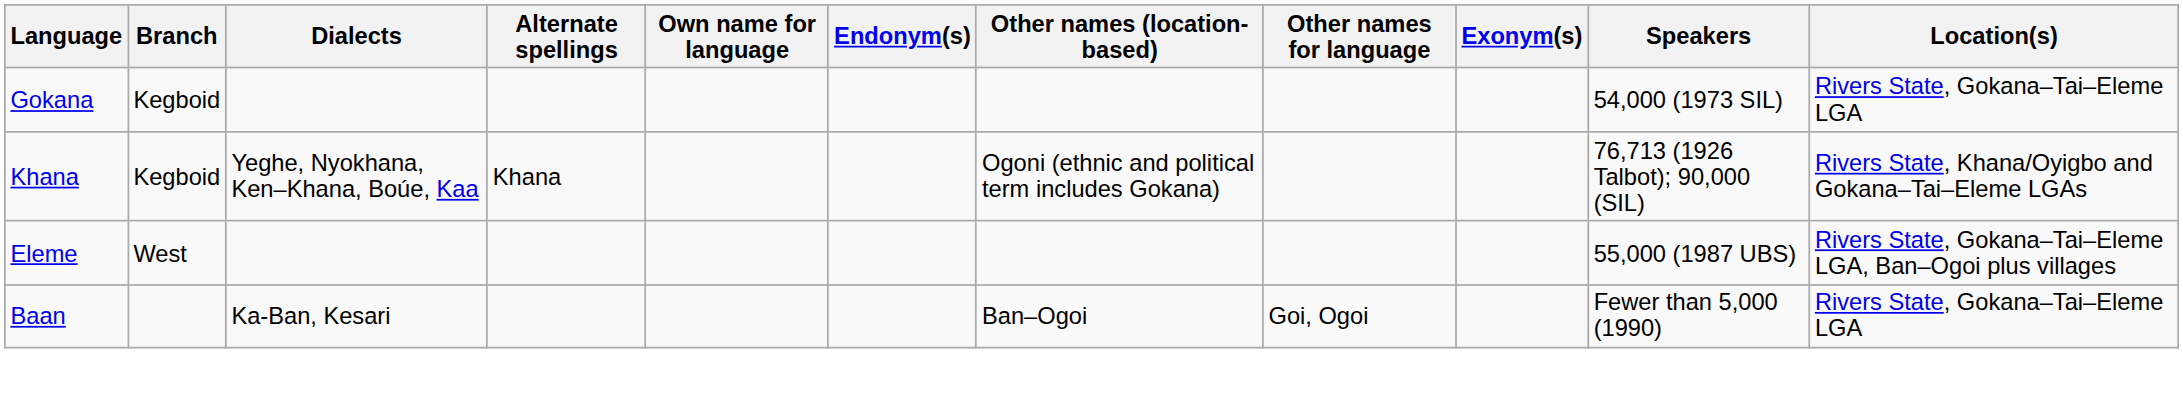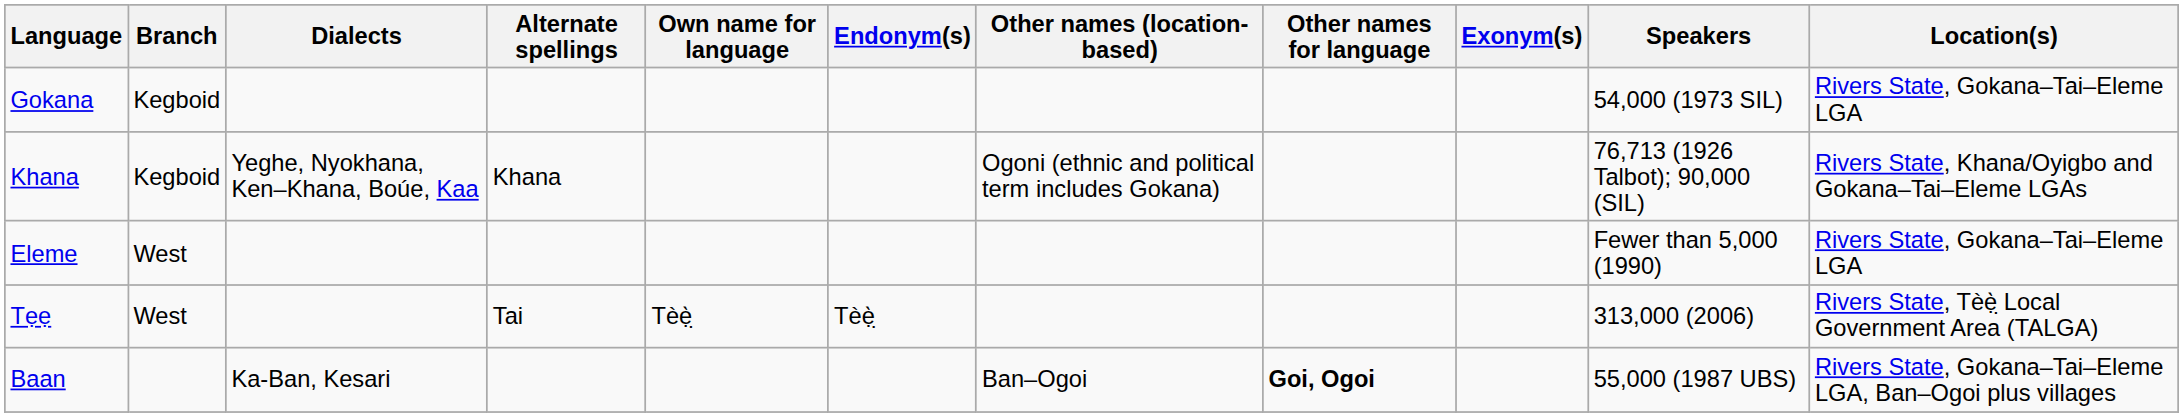Eleme | Speakers: 55,000 (1987 UBS) -> Fewer than 5,000 (1990)
Eleme | Location(s): Rivers State, Gokana–Tai–Eleme LGA, Ban–Ogoi plus villages -> Rivers State, Gokana–Tai–Eleme LGA
+ row: Tẹẹ | West | Tai | Tèẹ̀ ̣ | Tèẹ̀ ̣ | 313,000 (2006) | Rivers State, Tèẹ̀ ̣Local Government Area (TALGA)
Baan | Other names for language: normal -> bold
Baan | Speakers: Fewer than 5,000 (1990) -> 55,000 (1987 UBS)
Baan | Location(s): Rivers State, Gokana–Tai–Eleme LGA -> Rivers State, Gokana–Tai–Eleme LGA, Ban–Ogoi plus villages
